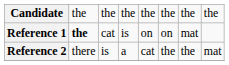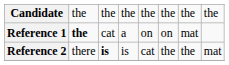Reference 1 | column 4: is -> a
Reference 2 | column 3: normal -> bold
Reference 2 | column 4: a -> is
